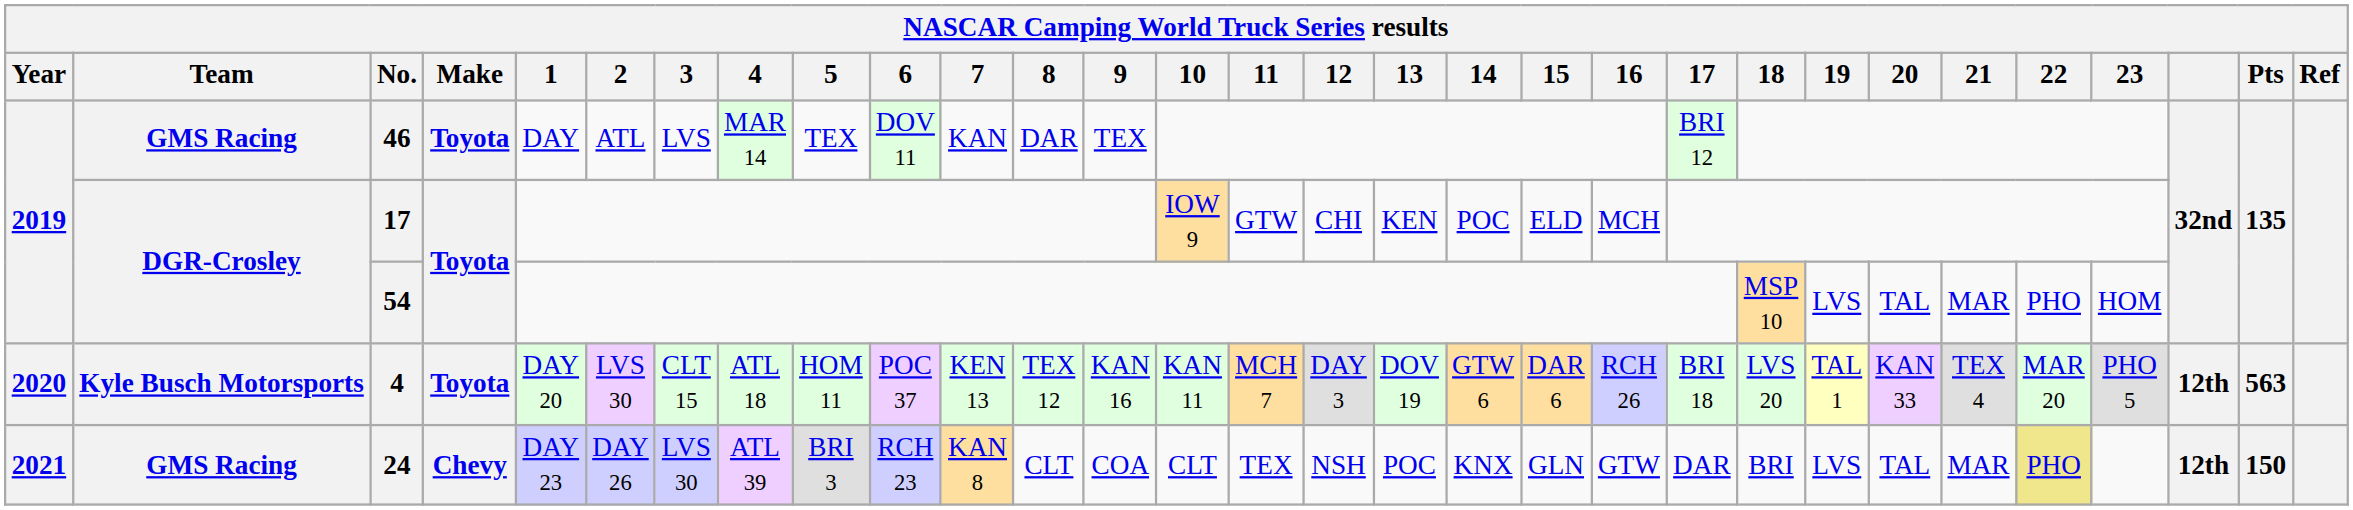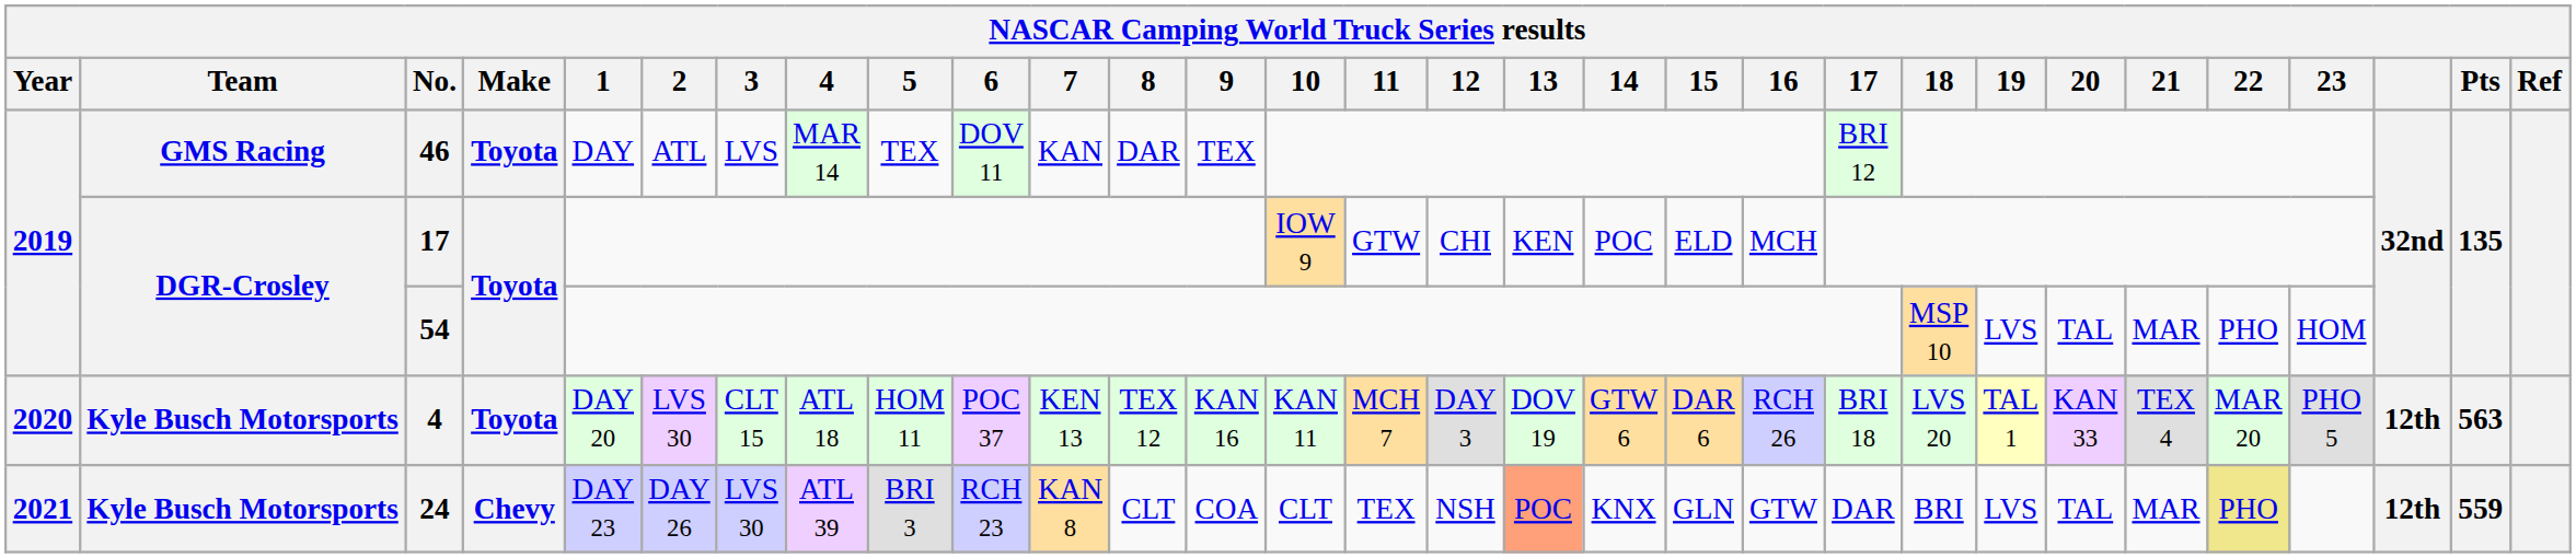24 | Team: GMS Racing -> Kyle Busch Motorsports
24 | 13: no background -> lightsalmon background
24 | Pts: 150 -> 559
